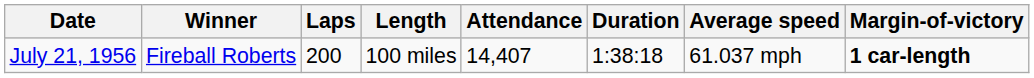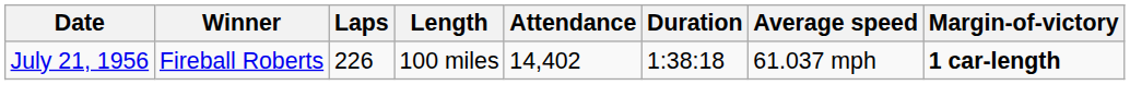July 21, 1956 | Laps: 200 -> 226
July 21, 1956 | Attendance: 14,407 -> 14,402
